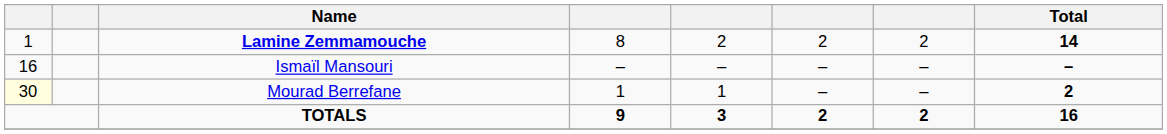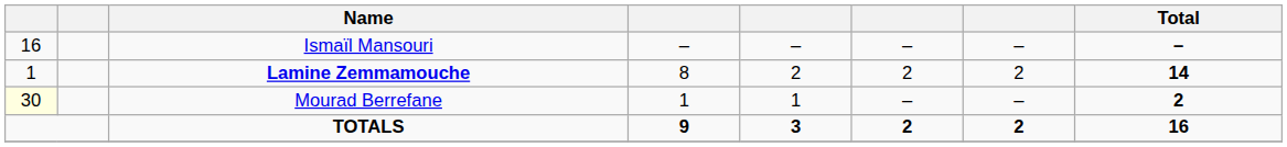rows swapped: Lamine Zemmamouche <-> Ismaïl Mansouri
